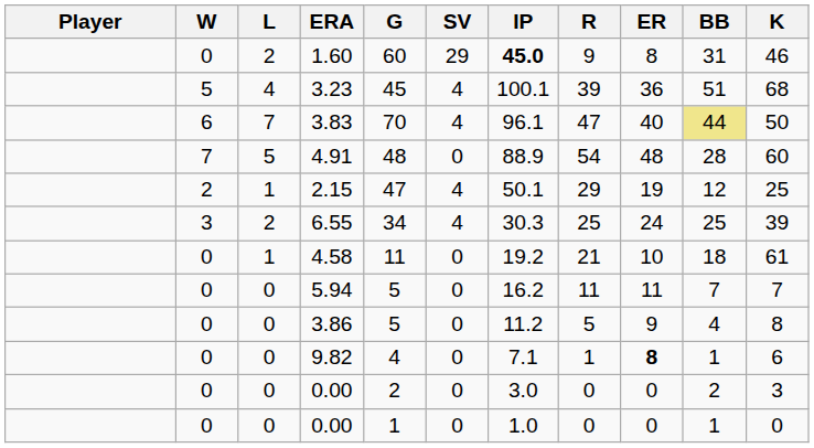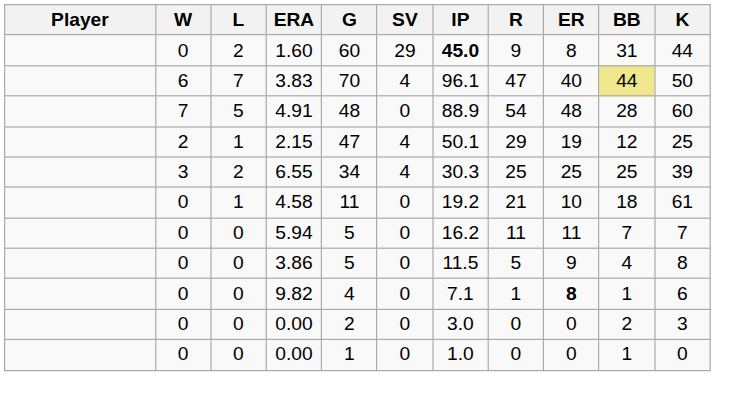1.60 | K: 46 -> 44
- row: 5 | 4 | 3.23 | 45 | 4 | 100.1 | 39 | 36 | 51 | 68
6.55 | ER: 24 -> 25
3.86 | IP: 11.2 -> 11.5
